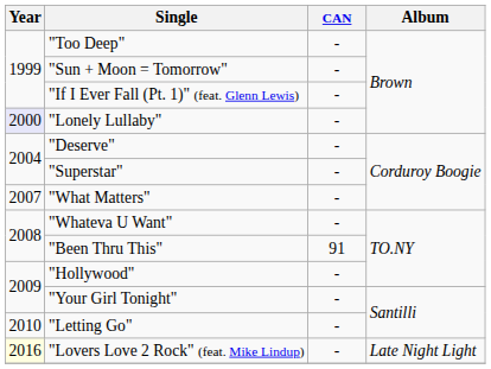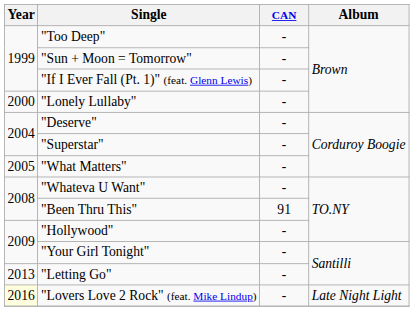"Lonely Lullaby" | Year: lavender background -> no background
"What Matters" | Year: 2007 -> 2005
"Letting Go" | Year: 2010 -> 2013
